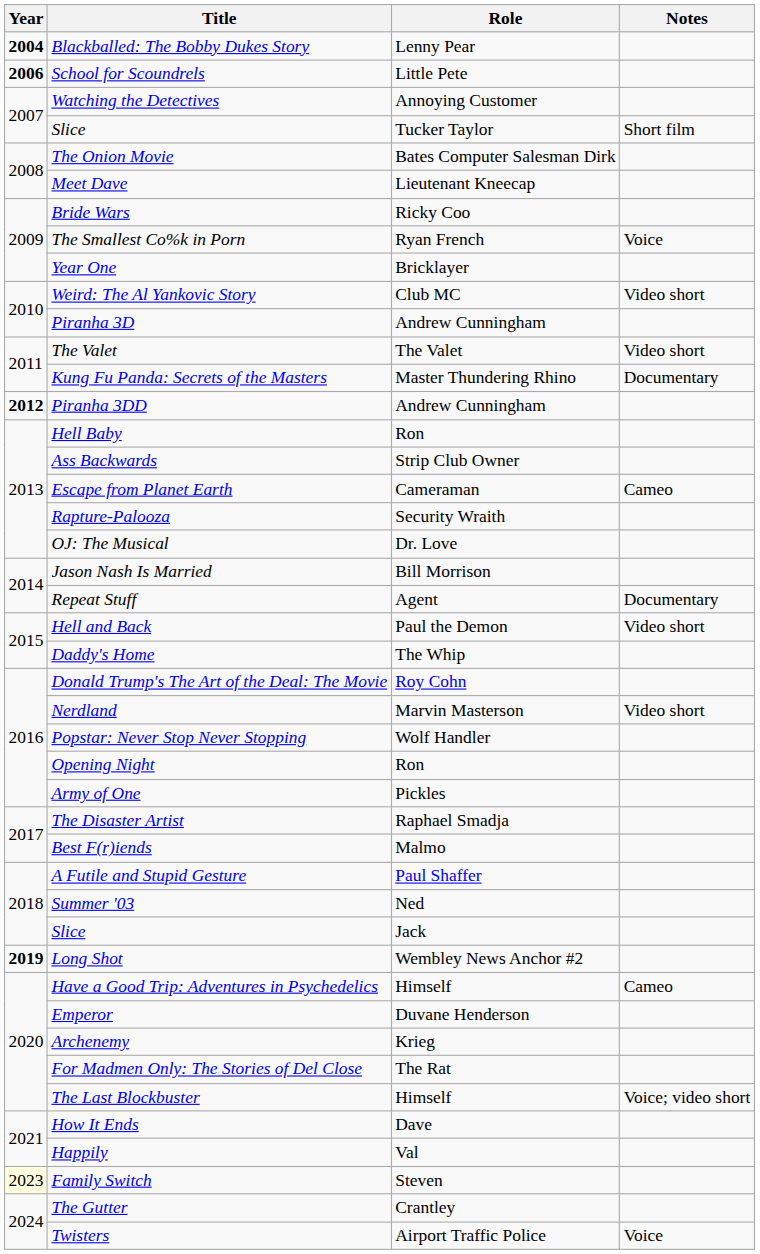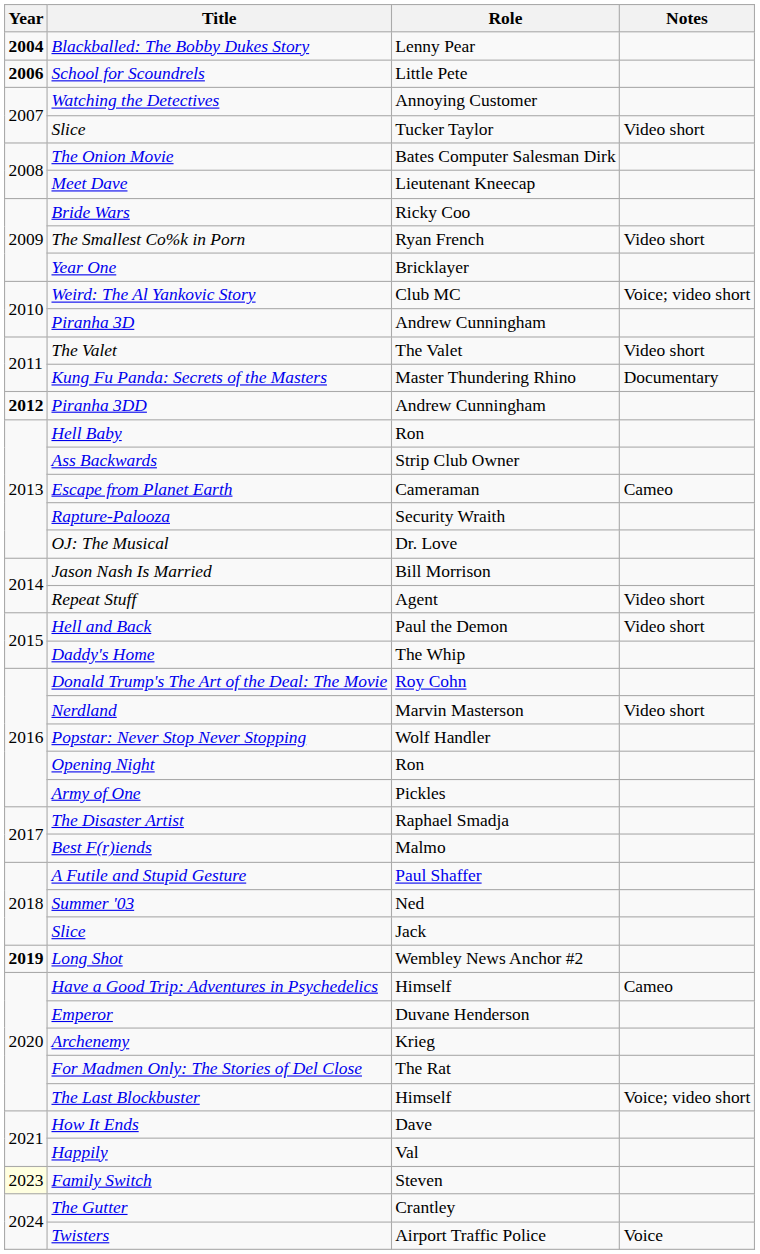Slice / Tucker Taylor | Notes: Short film -> Video short
The Smallest Co%k in Porn | Notes: Voice -> Video short
Weird: The Al Yankovic Story | Notes: Video short -> Voice; video short
Repeat Stuff | Notes: Documentary -> Video short
